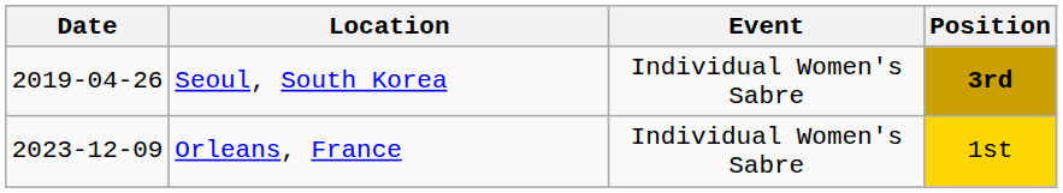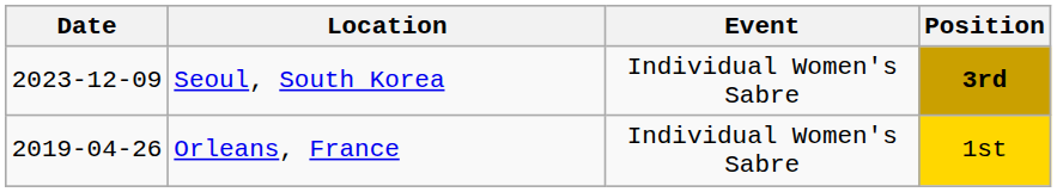Seoul, South Korea | Date: 2019-04-26 -> 2023-12-09
Orleans, France | Date: 2023-12-09 -> 2019-04-26
